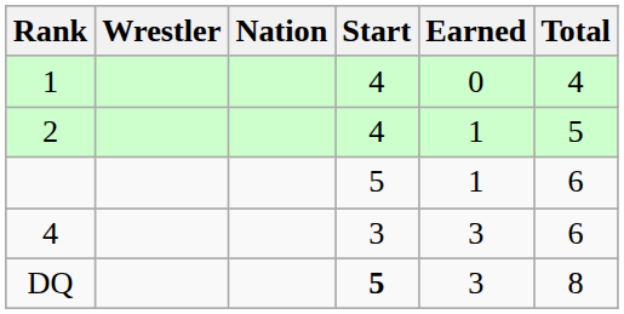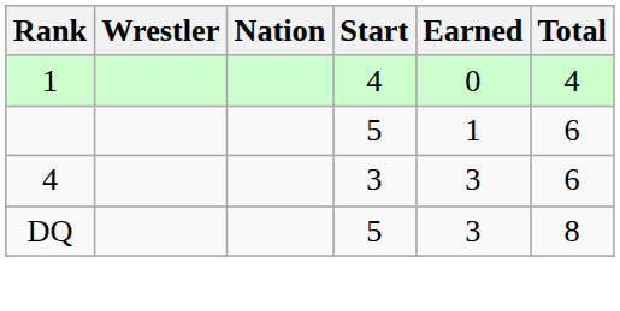- row: 2 | 4 | 1 | 5
DQ | Start: bold -> normal
